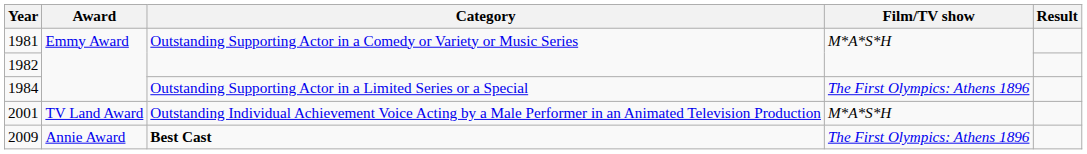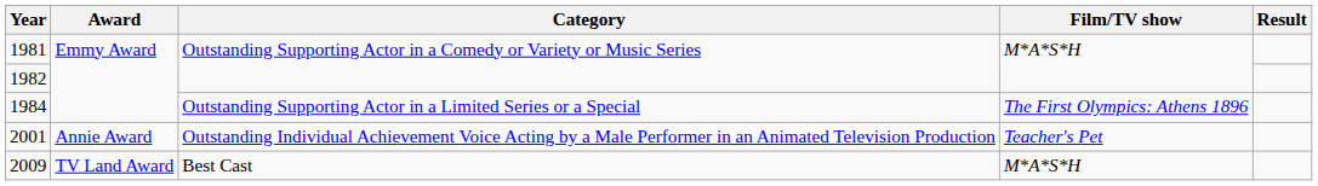2001 | Award: TV Land Award -> Annie Award
2001 | Film/TV show: M*A*S*H -> Teacher's Pet
2009 | Award: Annie Award -> TV Land Award
2009 | Category: bold -> normal
2009 | Film/TV show: The First Olympics: Athens 1896 -> M*A*S*H
